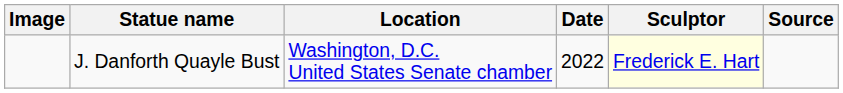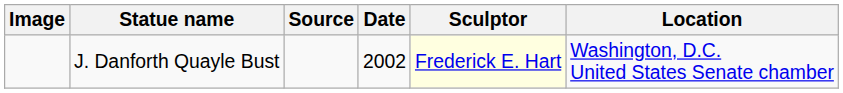columns swapped: Location <-> Source
J. Danforth Quayle Bust | Date: 2022 -> 2002
